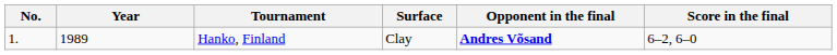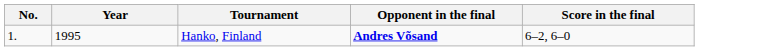- column: Surface | Clay
Hanko, Finland | Year: 1989 -> 1995
